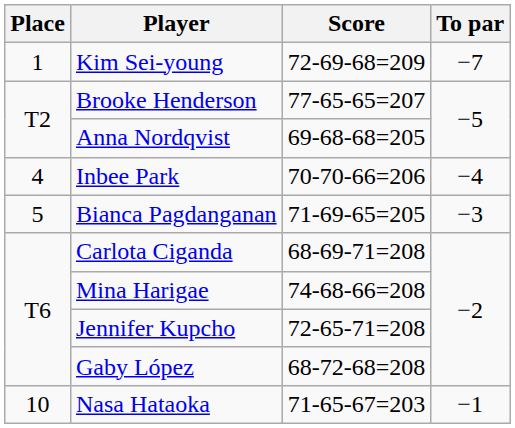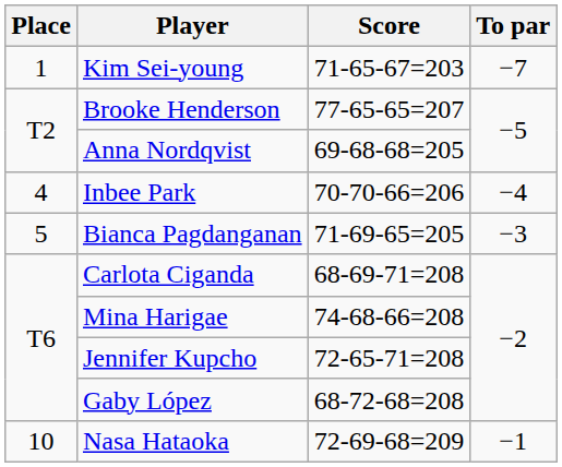Kim Sei-young | Score: 72-69-68=209 -> 71-65-67=203
Nasa Hataoka | Score: 71-65-67=203 -> 72-69-68=209
